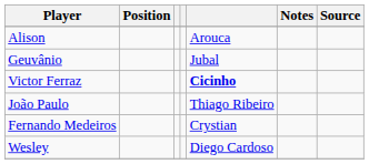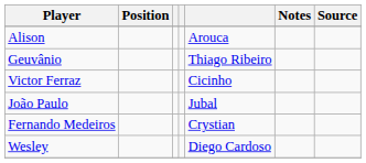Geuvânio | column 5: Jubal -> Thiago Ribeiro
Victor Ferraz | column 5: bold -> normal
João Paulo | column 5: Thiago Ribeiro -> Jubal
